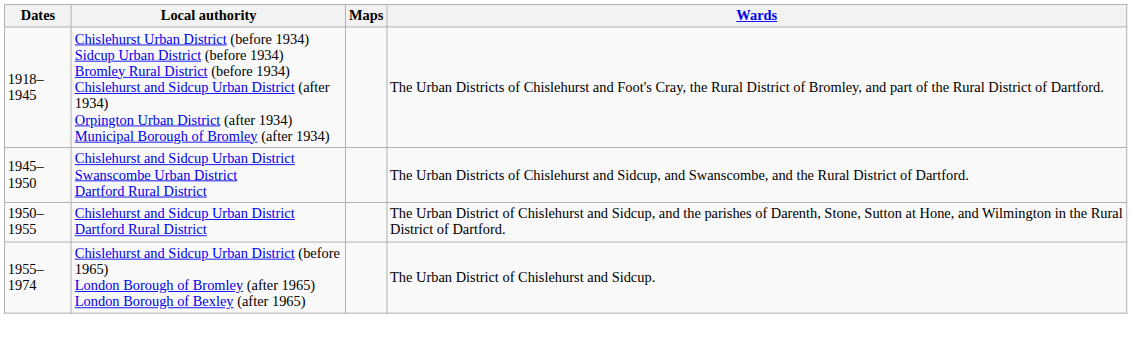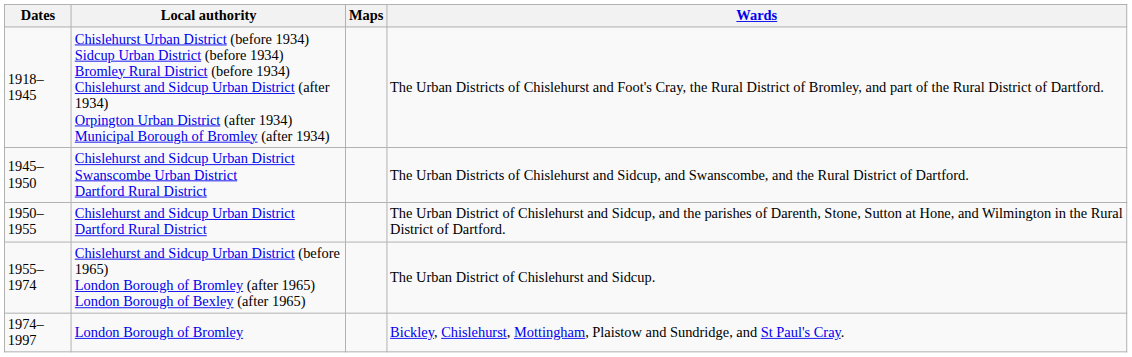+ row: 1974–1997 | London Borough of Bromley | Bickley, Chislehurst, Mottingham, Plaistow and Sundridge, and St Paul's Cray.
